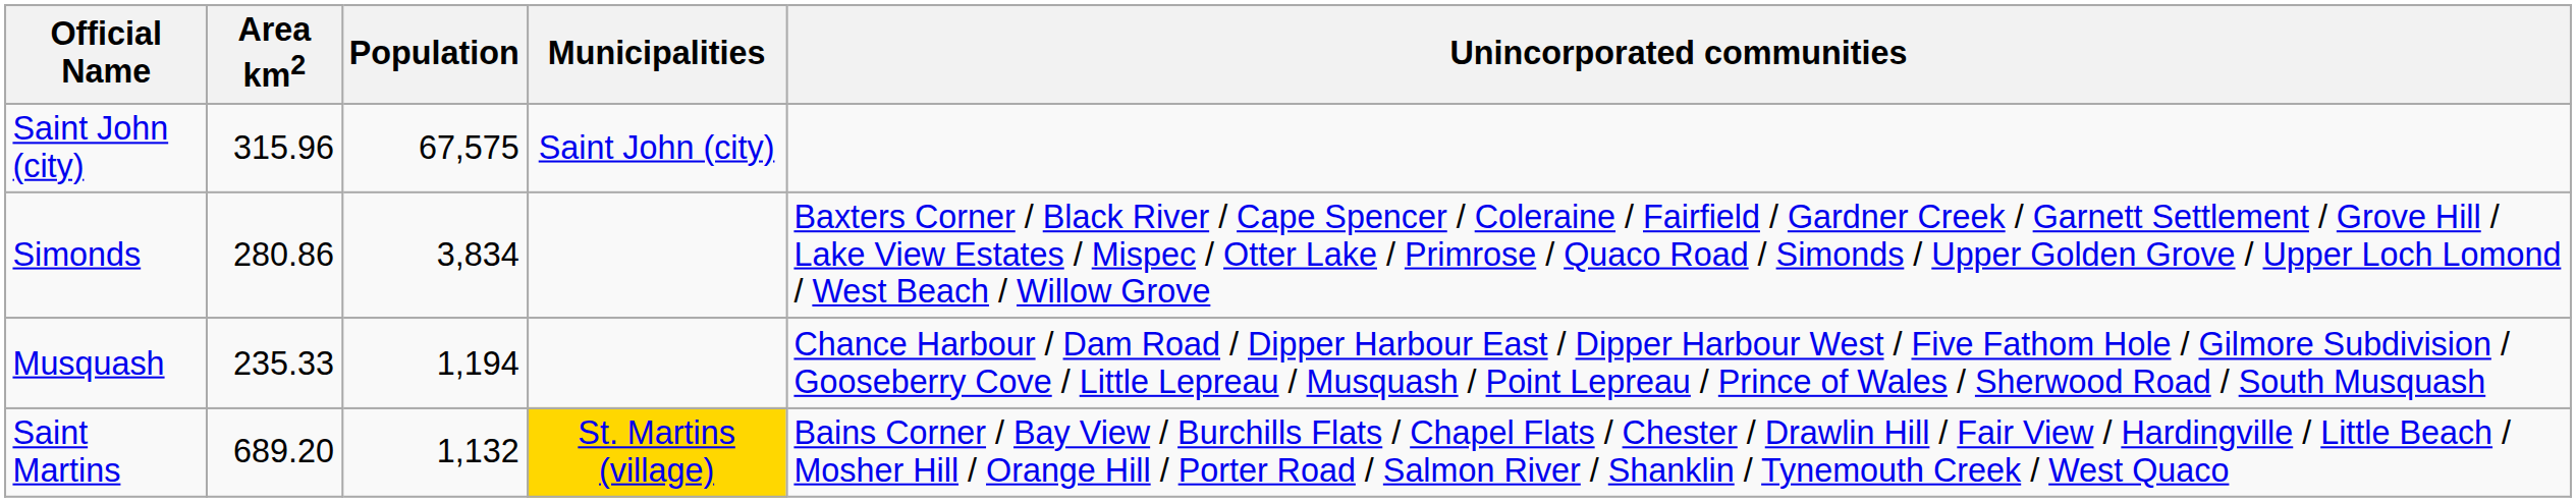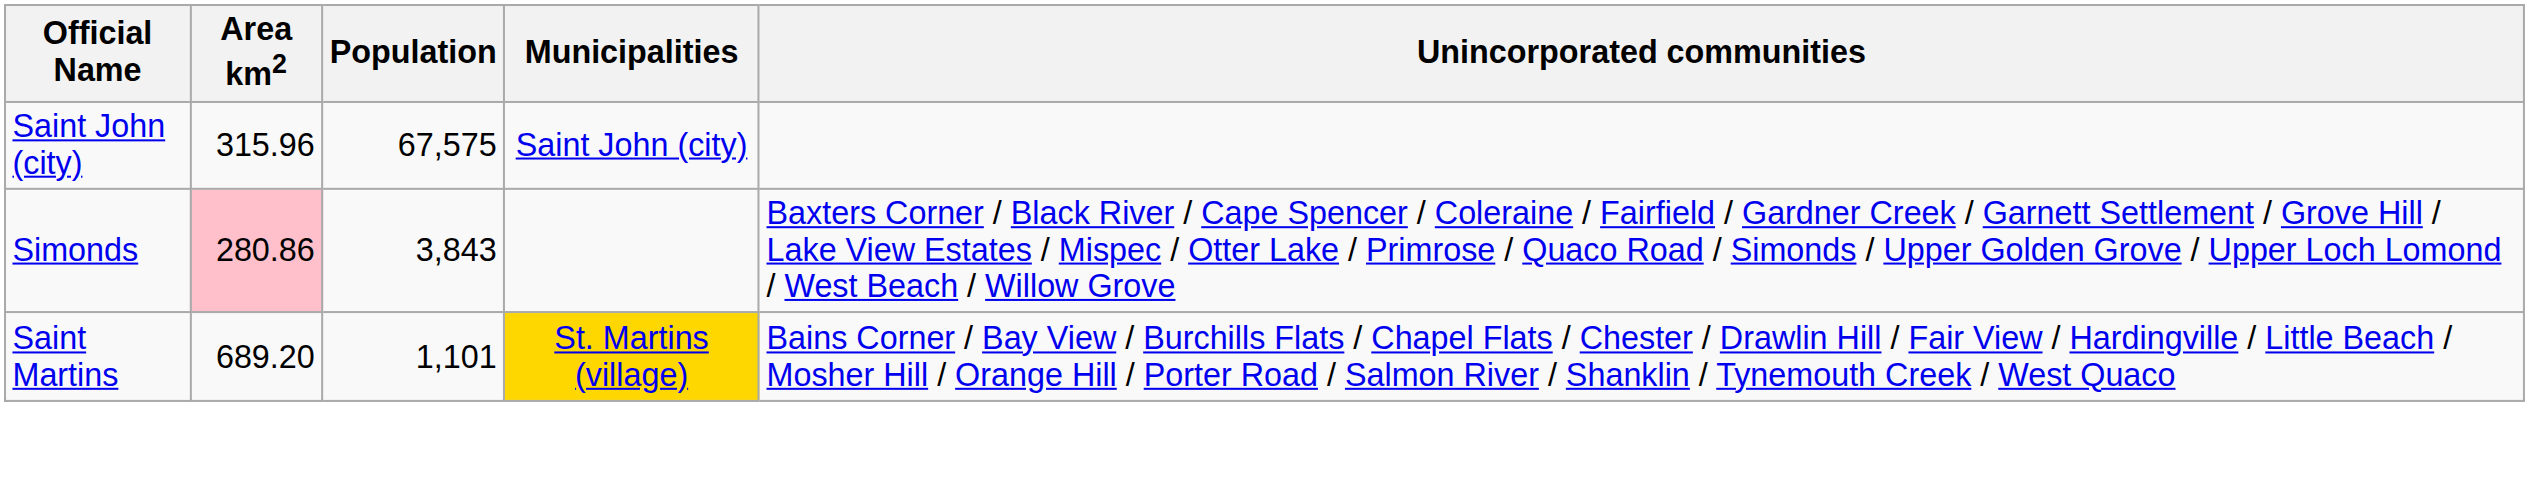Simonds | Area km2: no background -> pink background
Simonds | Population: 3,834 -> 3,843
- row: Musquash | 235.33 | 1,194 | Chance Harbour / Dam Road / Dipper Harbour East / Dipper Harbour West / Five Fathom Hole / Gilmore Subdivision / Gooseberry Cove / Little Lepreau / Musquash / Point Lepreau / Prince of Wales / Sherwood Road / South Musquash
Saint Martins | Population: 1,132 -> 1,101
